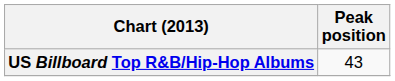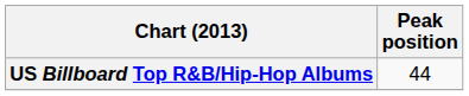US Billboard Top R&B/Hip-Hop Albums | Peak position: 43 -> 44
